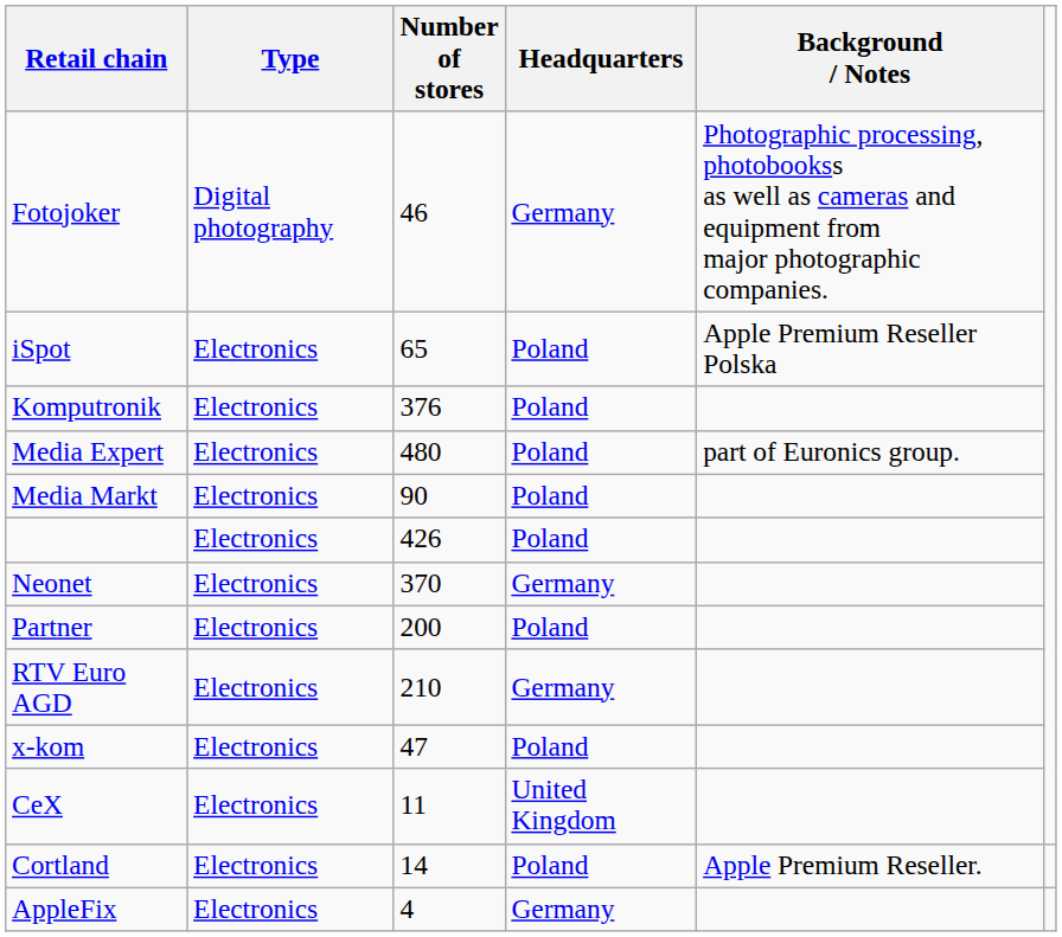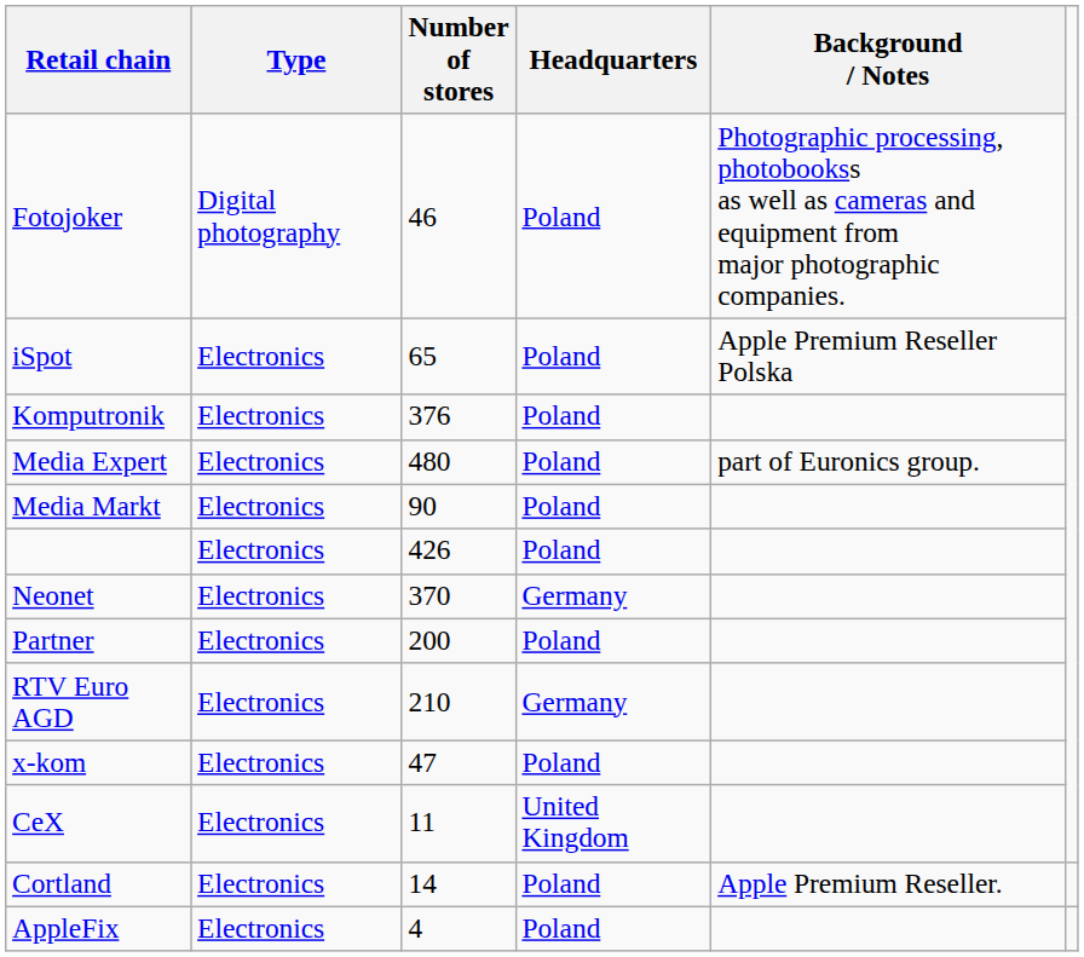Fotojoker | Headquarters: Germany -> Poland
AppleFix | Headquarters: Germany -> Poland
